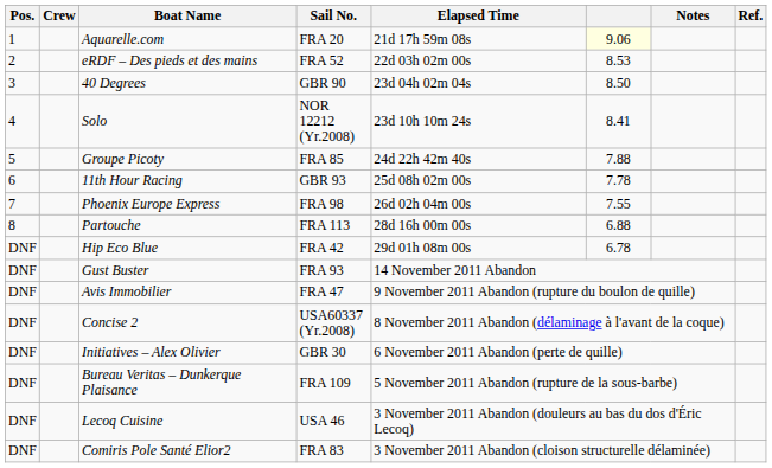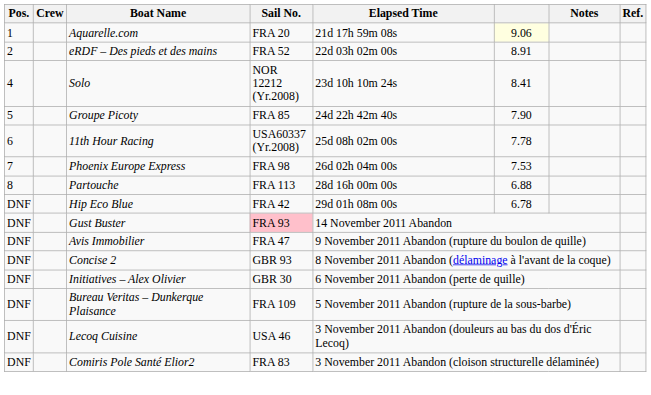eRDF – Des pieds et des mains | column 6: 8.53 -> 8.91
- row: 3 | 40 Degrees | GBR 90 | 23d 04h 02m 04s | 8.50
Groupe Picoty | column 6: 7.88 -> 7.90
11th Hour Racing | Sail No.: GBR 93 -> USA60337 (Yr.2008)
Phoenix Europe Express | column 6: 7.55 -> 7.53
Gust Buster | Sail No.: no background -> pink background
Concise 2 | Sail No.: USA60337 (Yr.2008) -> GBR 93
